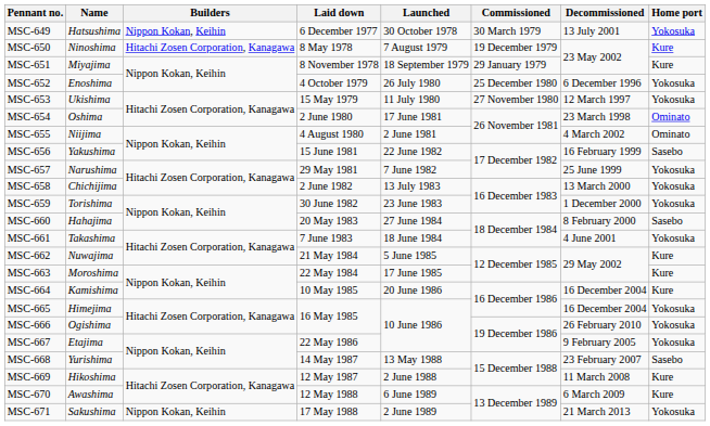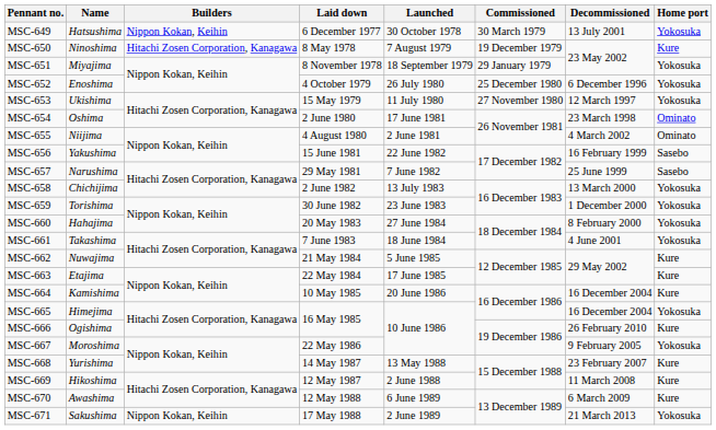MSC-651 | Home port: Kure -> Yokosuka
MSC-657 | Home port: Yokosuka -> Sasebo
MSC-660 | Home port: Sasebo -> Yokosuka
MSC-663 | Name: Moroshima -> Etajima
MSC-666 | Home port: Yokosuka -> Kure
MSC-667 | Name: Etajima -> Moroshima
MSC-668 | Home port: Sasebo -> Kure
